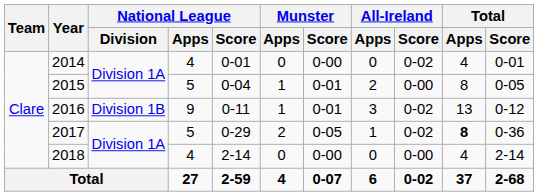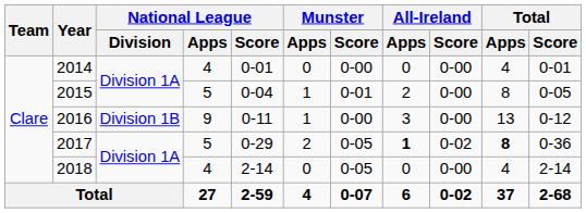2014 | All-Ireland / Score: 0-02 -> 0-00
2016 | Munster / Score: 0-01 -> 0-00
2016 | All-Ireland / Score: 0-02 -> 0-00
2017 | All-Ireland / Apps: normal -> bold
2018 | Munster / Score: 0-00 -> 0-05
